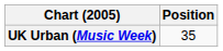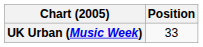UK Urban (Music Week) | Position: 35 -> 33
